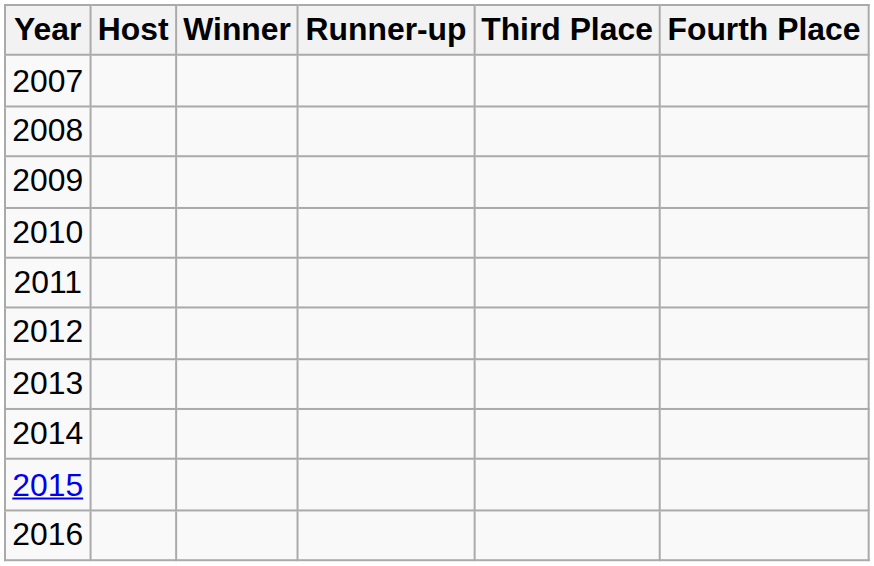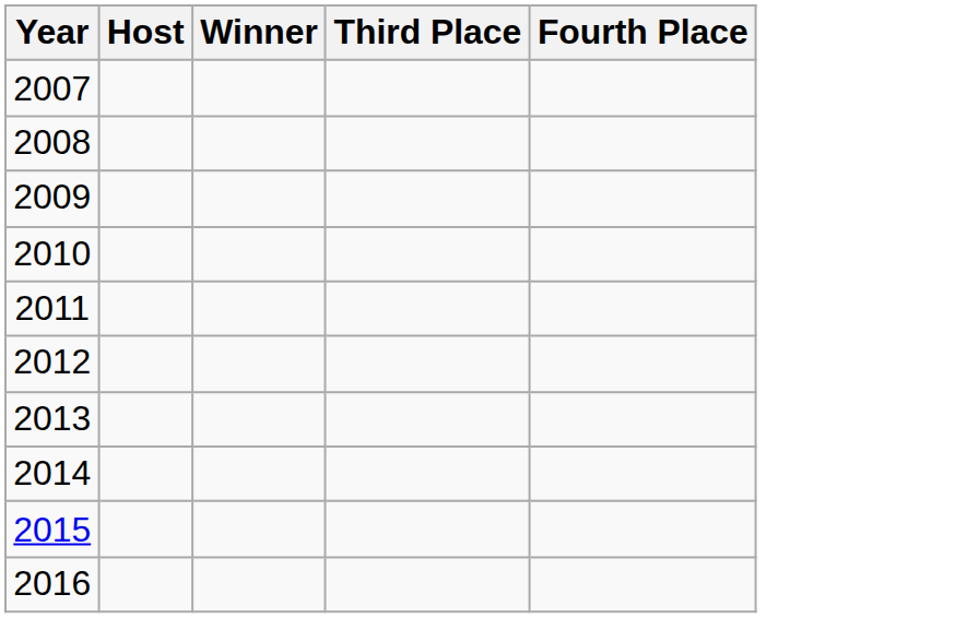- column: Runner-up
